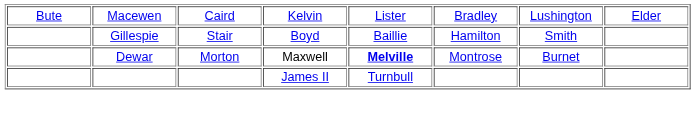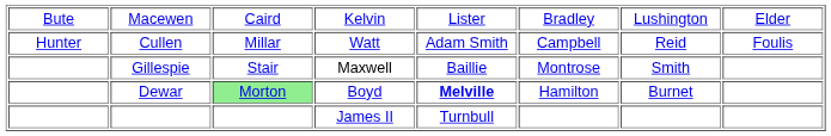+ row: Hunter | Cullen | Millar | Watt | Adam Smith | Campbell | Reid | Foulis
Gillespie | column 4: Boyd -> Maxwell
Gillespie | column 6: Hamilton -> Montrose
Dewar | column 3: no background -> lightgreen background
Dewar | column 4: Maxwell -> Boyd
Dewar | column 6: Montrose -> Hamilton
